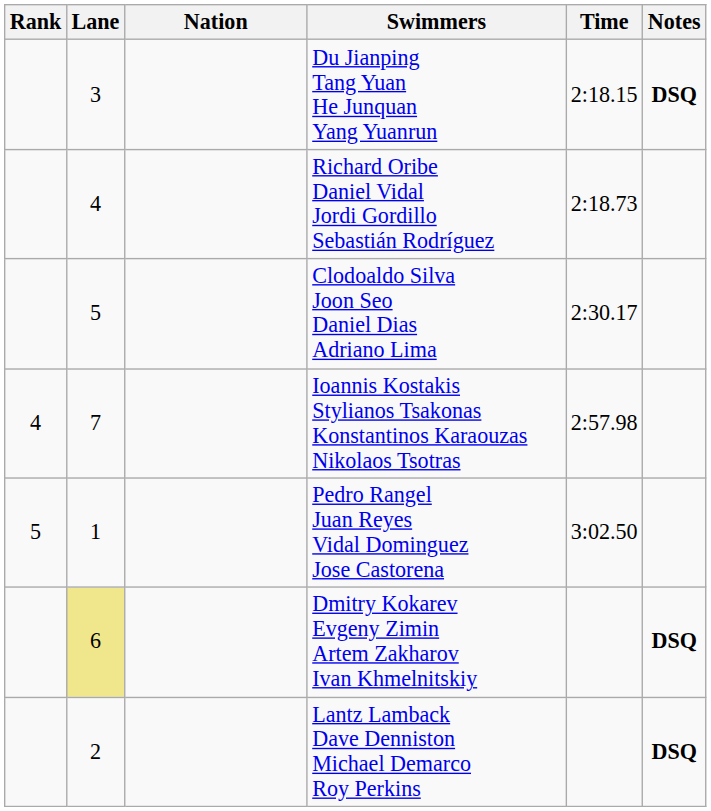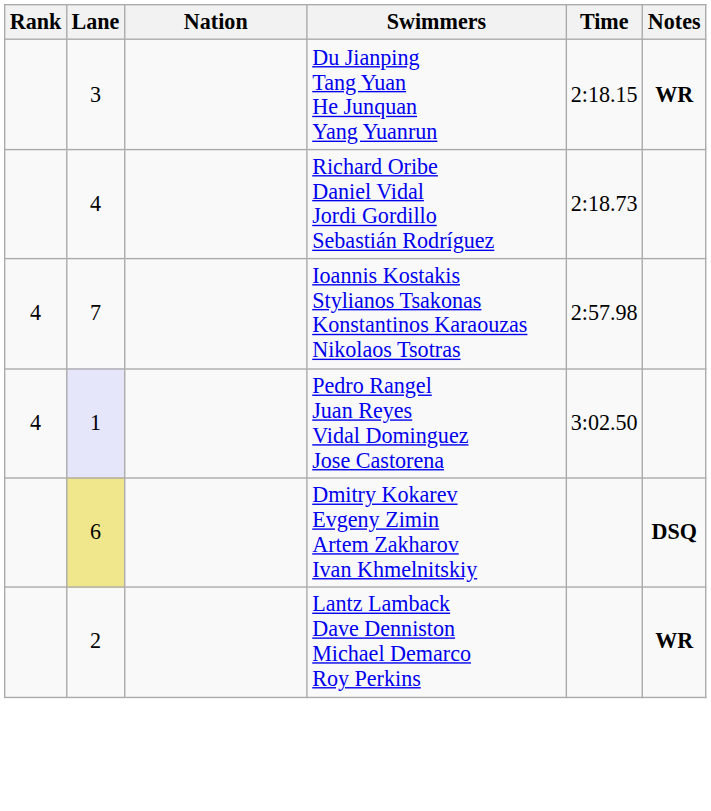Du Jianping Tang Yuan He Junquan Yang Yuanrun | Notes: DSQ -> WR
- row: 5 | Clodoaldo Silva Joon Seo Daniel Dias Adriano Lima | 2:30.17
Pedro Rangel Juan Reyes Vidal Dominguez Jose Castorena | Rank: 5 -> 4
Pedro Rangel Juan Reyes Vidal Dominguez Jose Castorena | Lane: no background -> lavender background
Lantz Lamback Dave Denniston Michael Demarco Roy Perkins | Notes: DSQ -> WR
